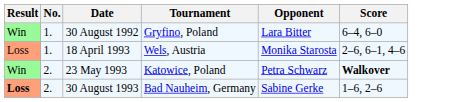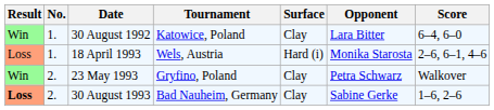+ column: Surface | Clay | Hard (i) | Clay | Clay
30 August 1992 | Tournament: Gryfino, Poland -> Katowice, Poland
23 May 1993 | Tournament: Katowice, Poland -> Gryfino, Poland
23 May 1993 | Score: bold -> normal
